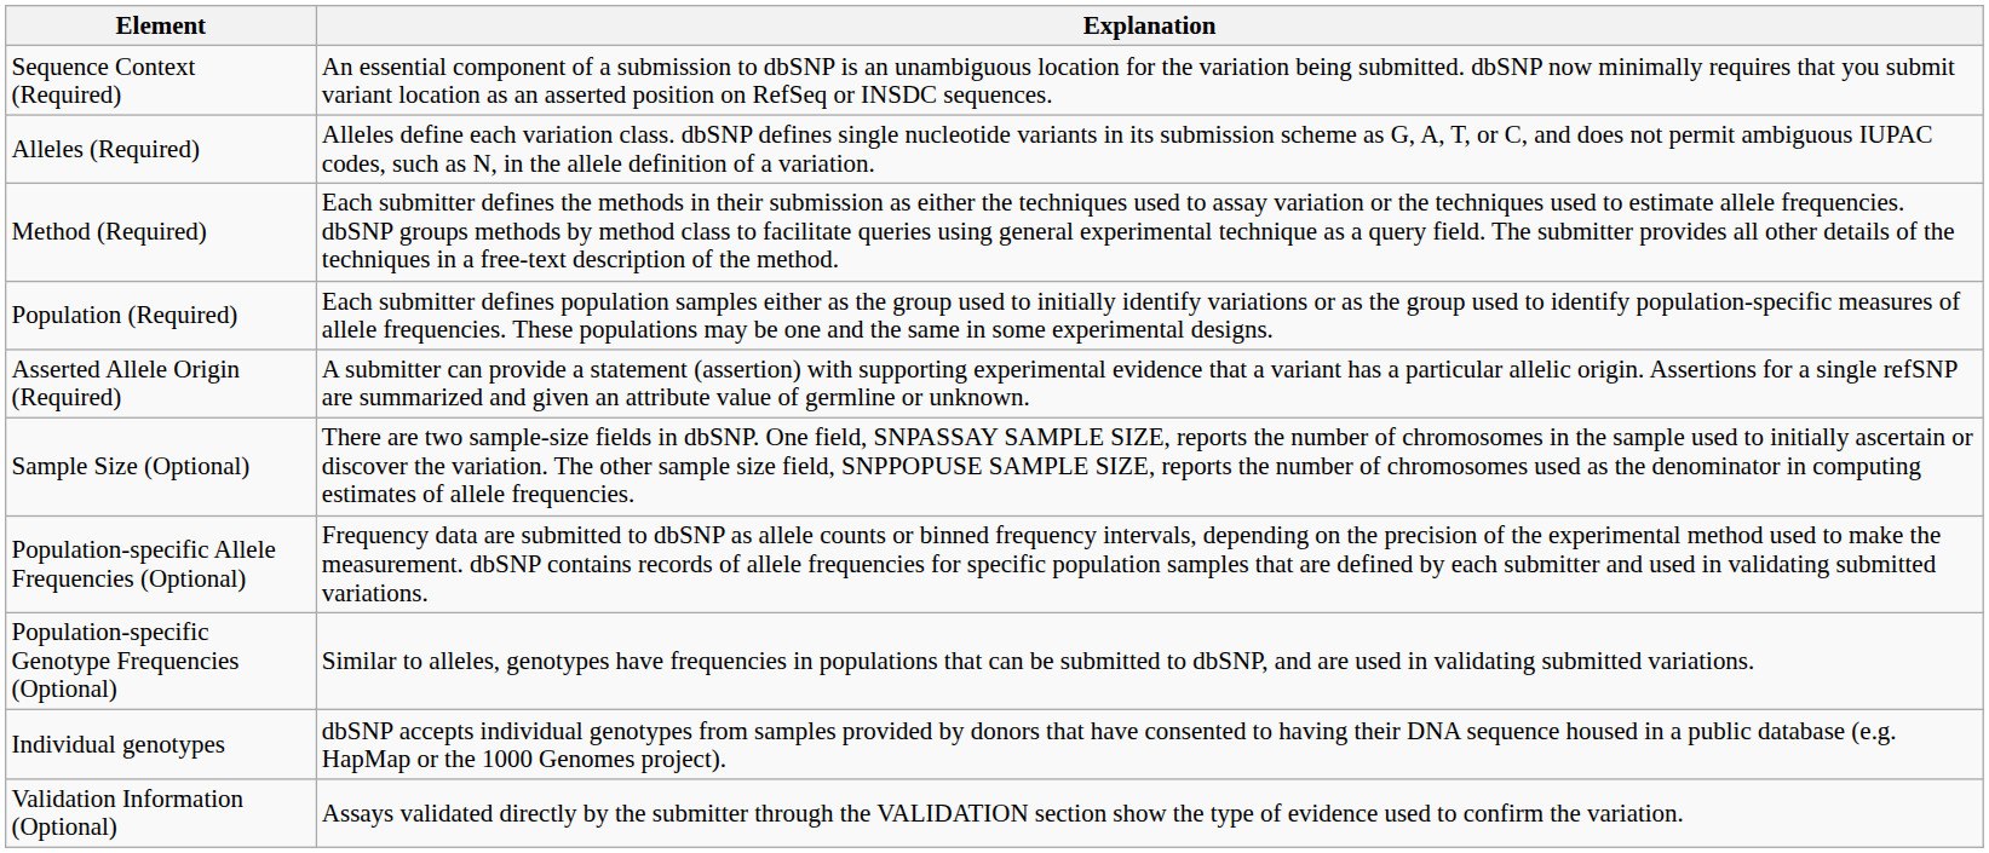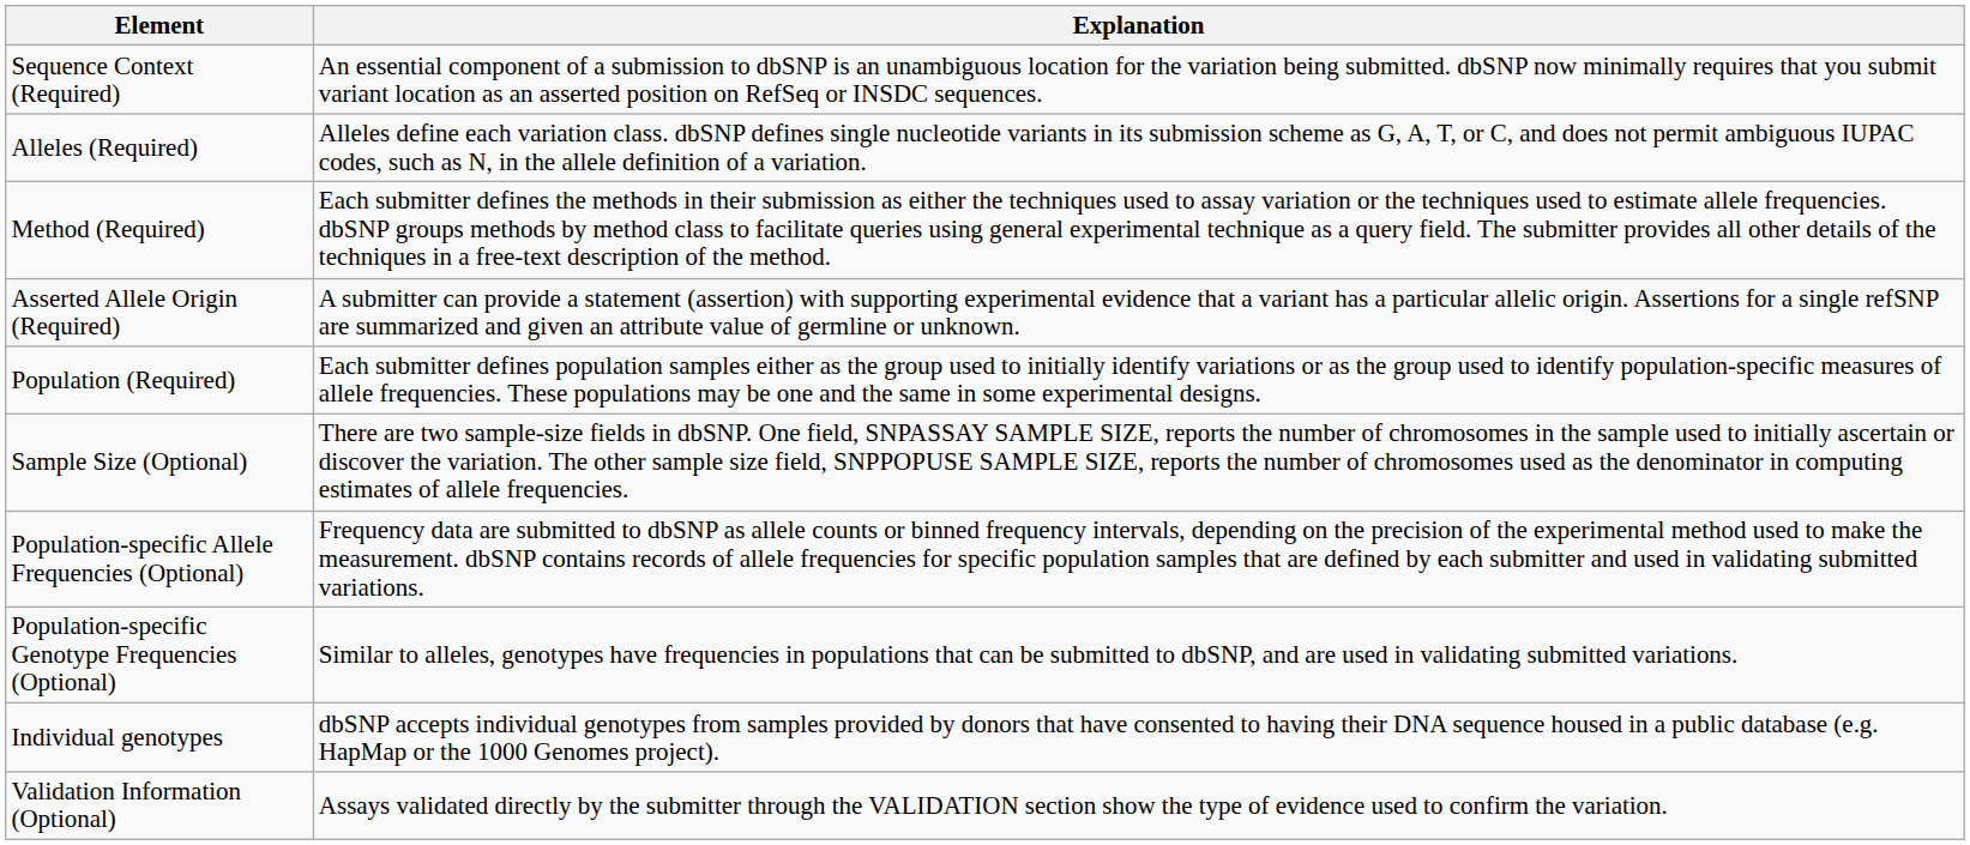rows swapped: Asserted Allele Origin (Required) <-> Population (Required)
